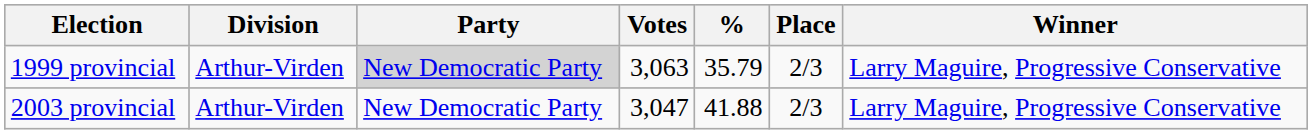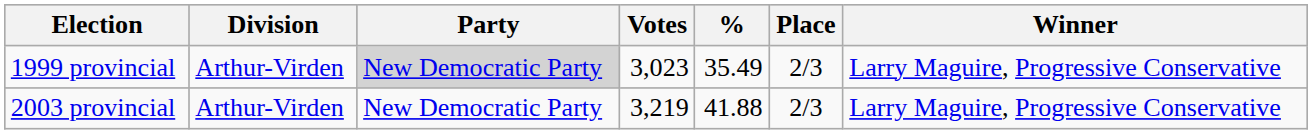1999 provincial | Votes: 3,063 -> 3,023
1999 provincial | %: 35.79 -> 35.49
2003 provincial | Votes: 3,047 -> 3,219
